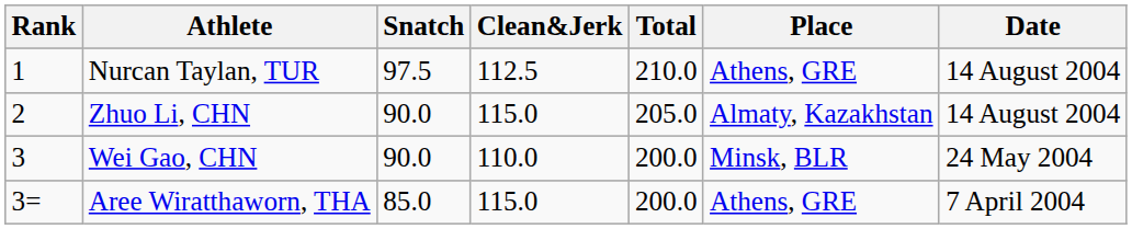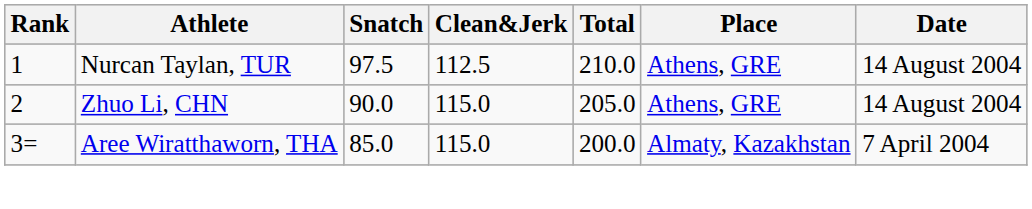Zhuo Li, CHN | Place: Almaty, Kazakhstan -> Athens, GRE
- row: 3 | Wei Gao, CHN | 90.0 | 110.0 | 200.0 | Minsk, BLR | 24 May 2004
Aree Wiratthaworn, THA | Place: Athens, GRE -> Almaty, Kazakhstan
